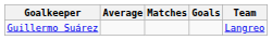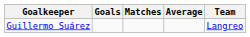columns swapped: Goals <-> Average
